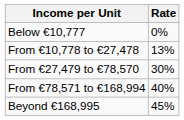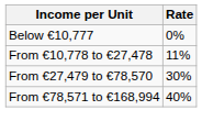From €10,778 to €27,478 | Rate: 13% -> 11%
- row: Beyond €168,995 | 45%
